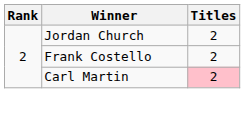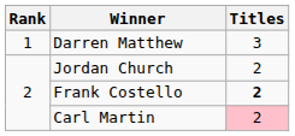+ row: 1 | Darren Matthew | 3
Frank Costello | Titles: normal -> bold
